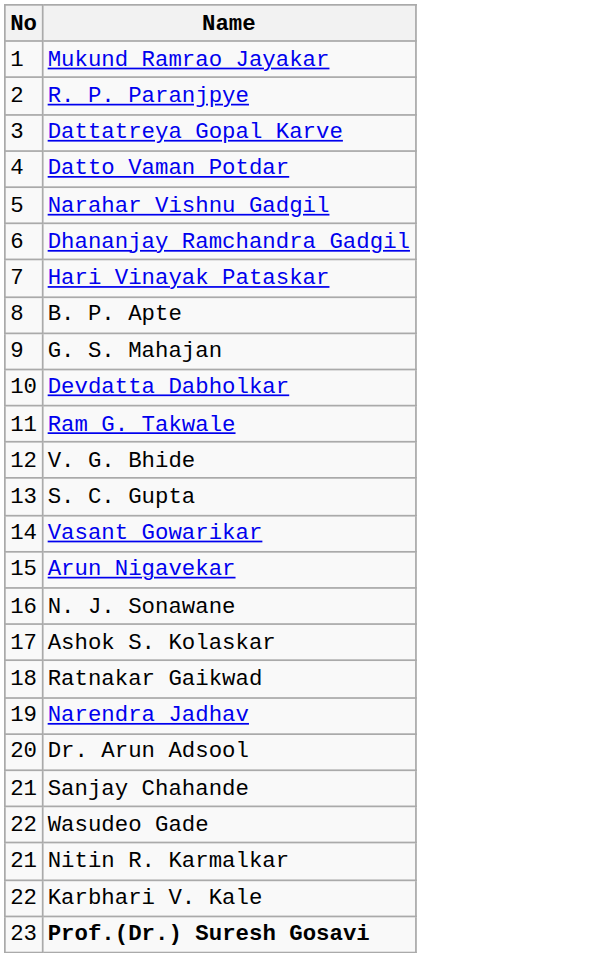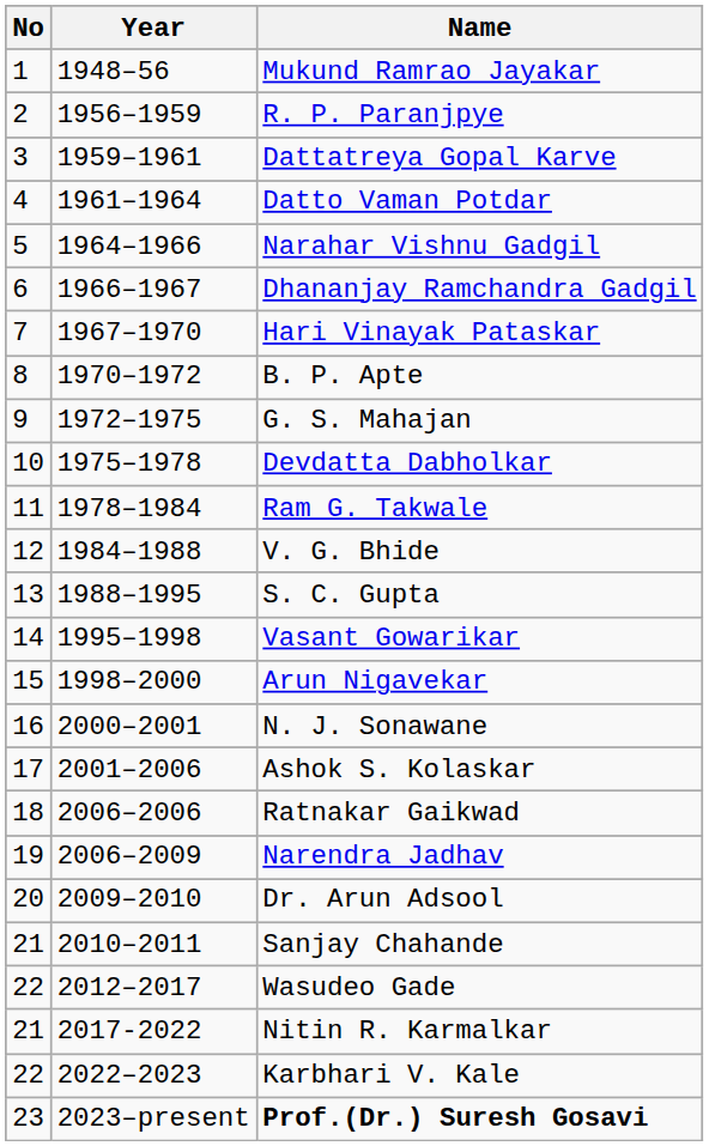+ column: Year | 1948–56 | 1956–1959 | 1959–1961 | 1961–1964 | 1964–1966 | 1966–1967 | 1967–1970 | 1970–1972 | 1972–1975 | 1975–1978 | 1978–1984 | 1984–1988 | 1988–1995 | 1995–1998 | 1998–2000 | 2000–2001 | 2001–2006 | 2006–2006 | 2006–2009 | 2009–2010 | 2010–2011 | 2012–2017 | 2017-2022 | 2022–2023 | 2023–present
